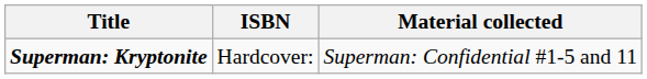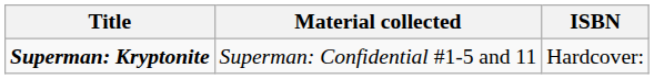columns swapped: Material collected <-> ISBN
